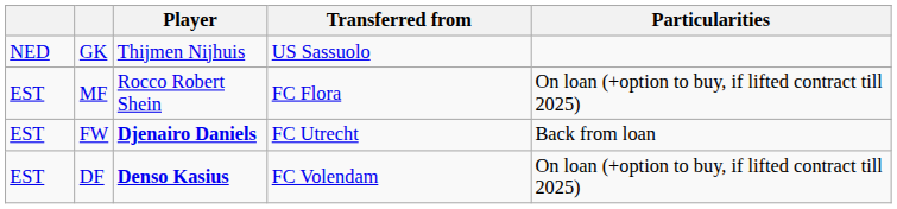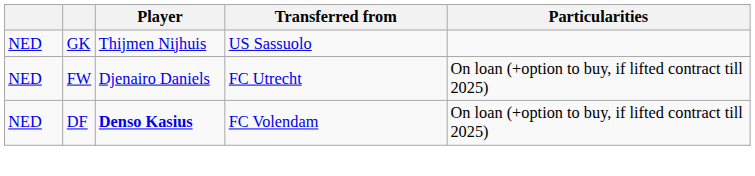- row: EST | MF | Rocco Robert Shein | FC Flora | On loan (+option to buy, if lifted contract till 2025)
FW | column 1: EST -> NED
FW | Player: bold -> normal
FW | Particularities: Back from loan -> On loan (+option to buy, if lifted contract till 2025)
DF | column 1: EST -> NED
